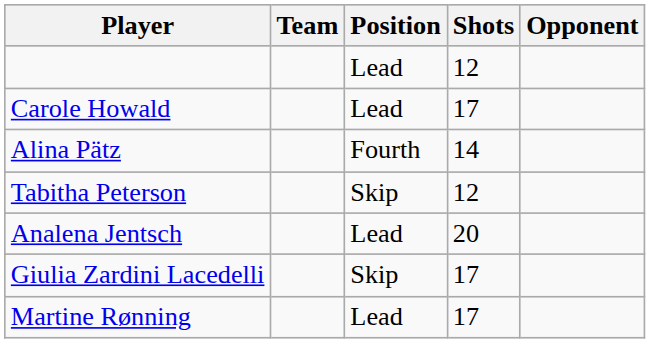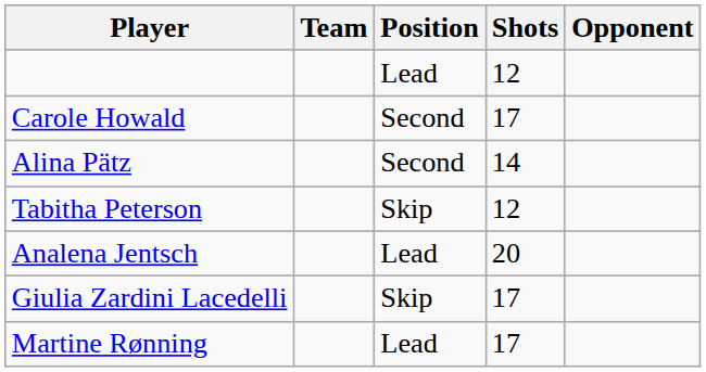Carole Howald | Position: Lead -> Second
Alina Pätz | Position: Fourth -> Second
